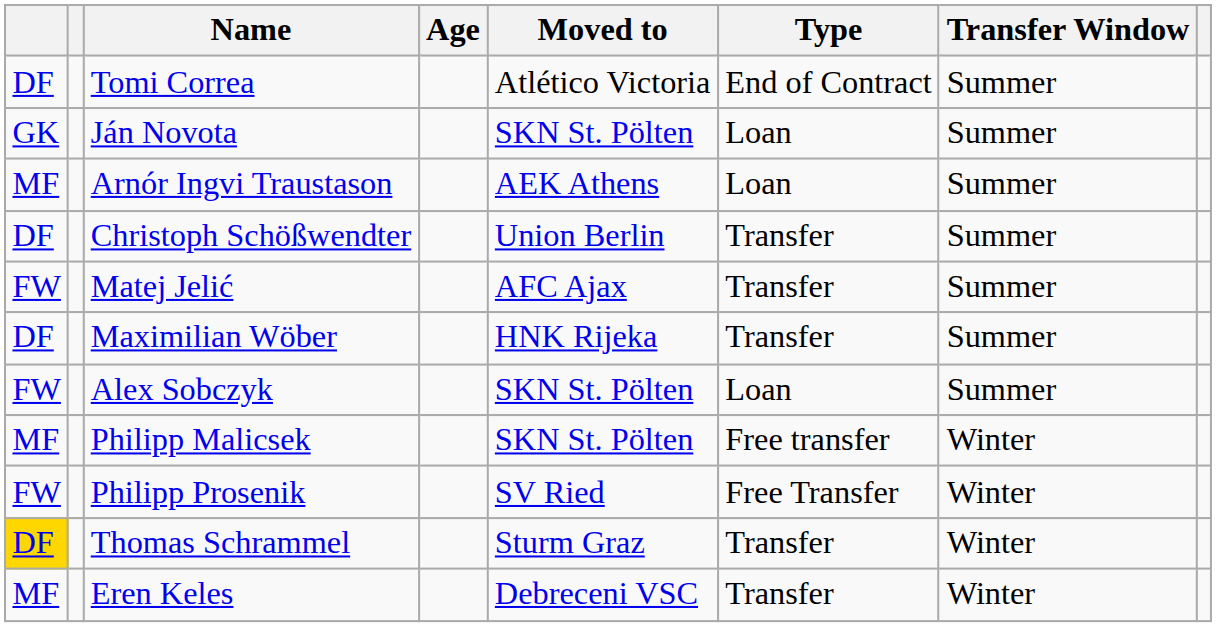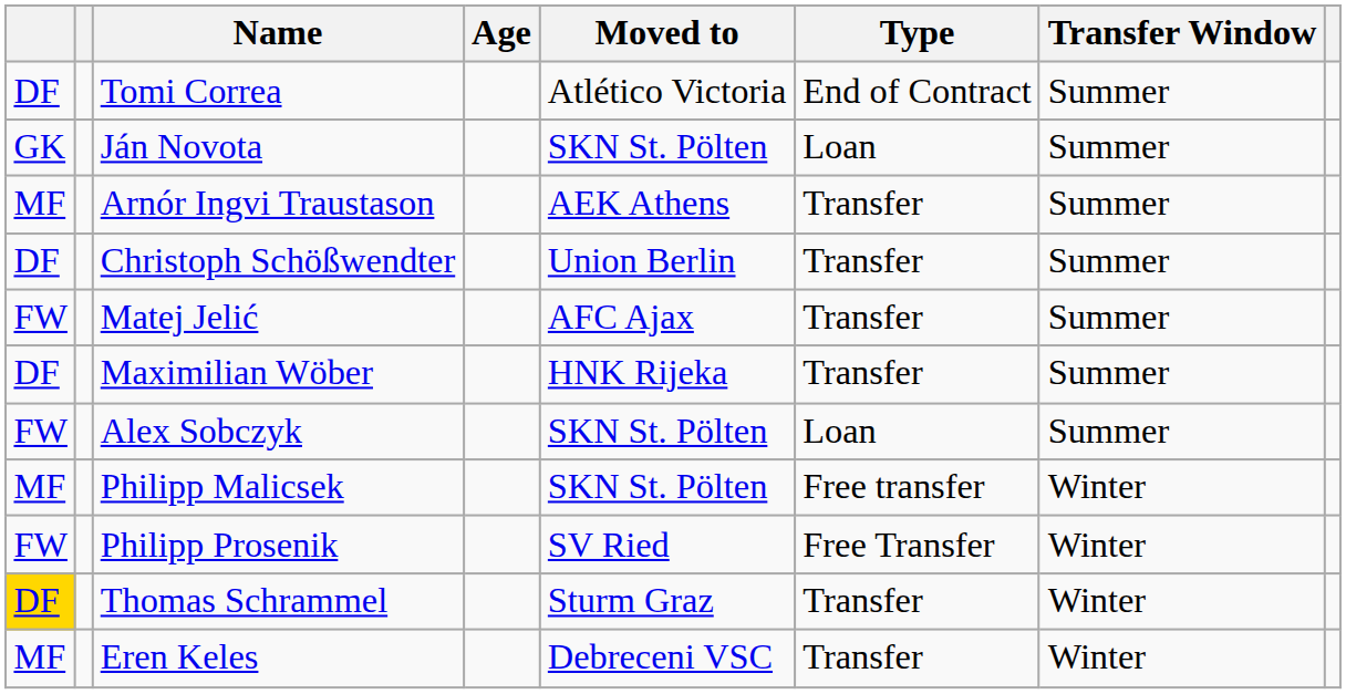Arnór Ingvi Traustason | Type: Loan -> Transfer
